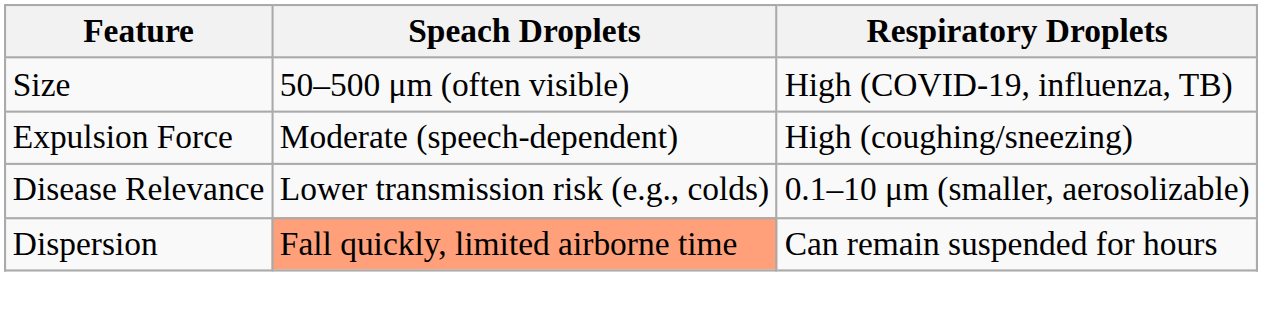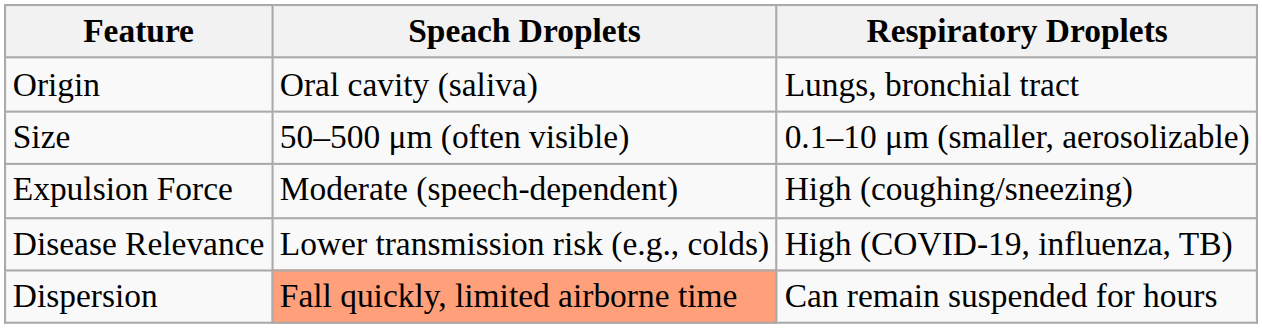+ row: Origin | Oral cavity (saliva) | Lungs, bronchial tract
Size | Respiratory Droplets: High (COVID-19, influenza, TB) -> 0.1–10 μm (smaller, aerosolizable)
Disease Relevance | Respiratory Droplets: 0.1–10 μm (smaller, aerosolizable) -> High (COVID-19, influenza, TB)
